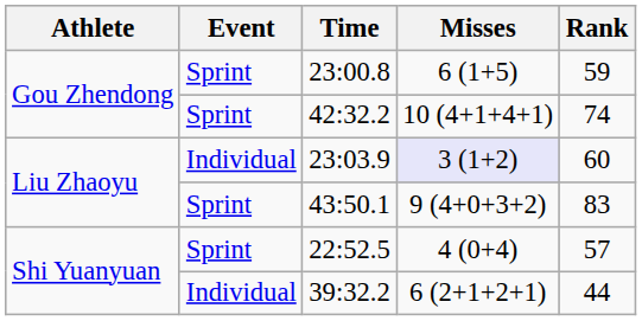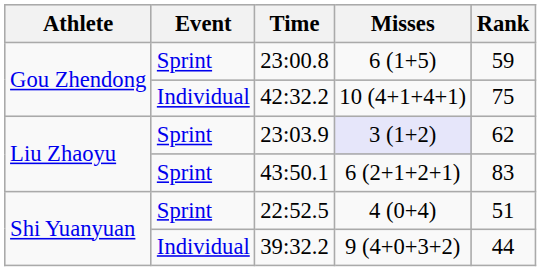42:32.2 | Event: Sprint -> Individual
42:32.2 | Rank: 74 -> 75
23:03.9 | Event: Individual -> Sprint
23:03.9 | Rank: 60 -> 62
43:50.1 | Misses: 9 (4+0+3+2) -> 6 (2+1+2+1)
22:52.5 | Rank: 57 -> 51
39:32.2 | Misses: 6 (2+1+2+1) -> 9 (4+0+3+2)
